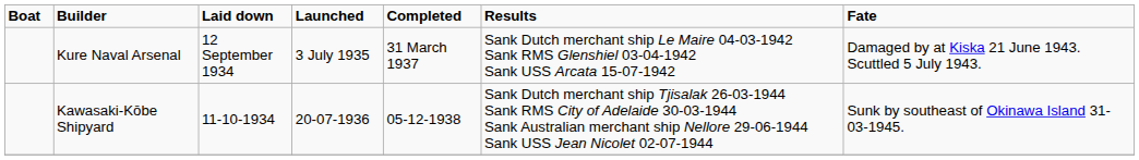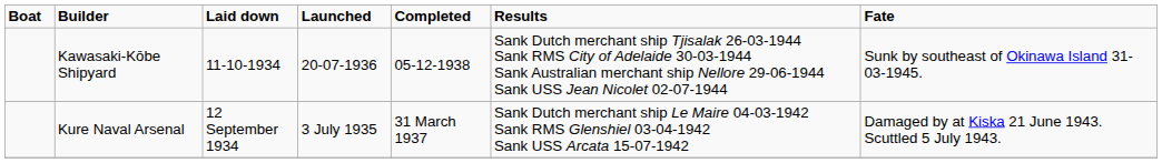rows swapped: Kure Naval Arsenal <-> Kawasaki-Kōbe Shipyard
